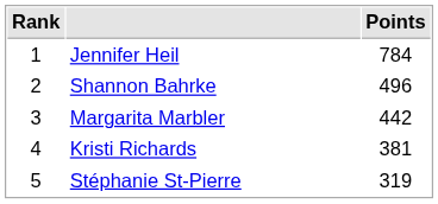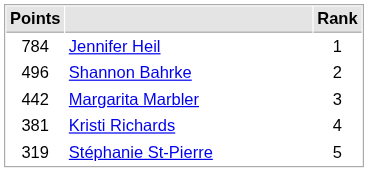columns swapped: Rank <-> Points
